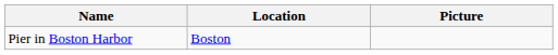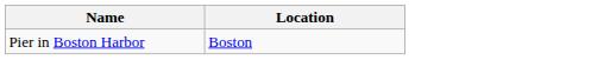- column: Picture
